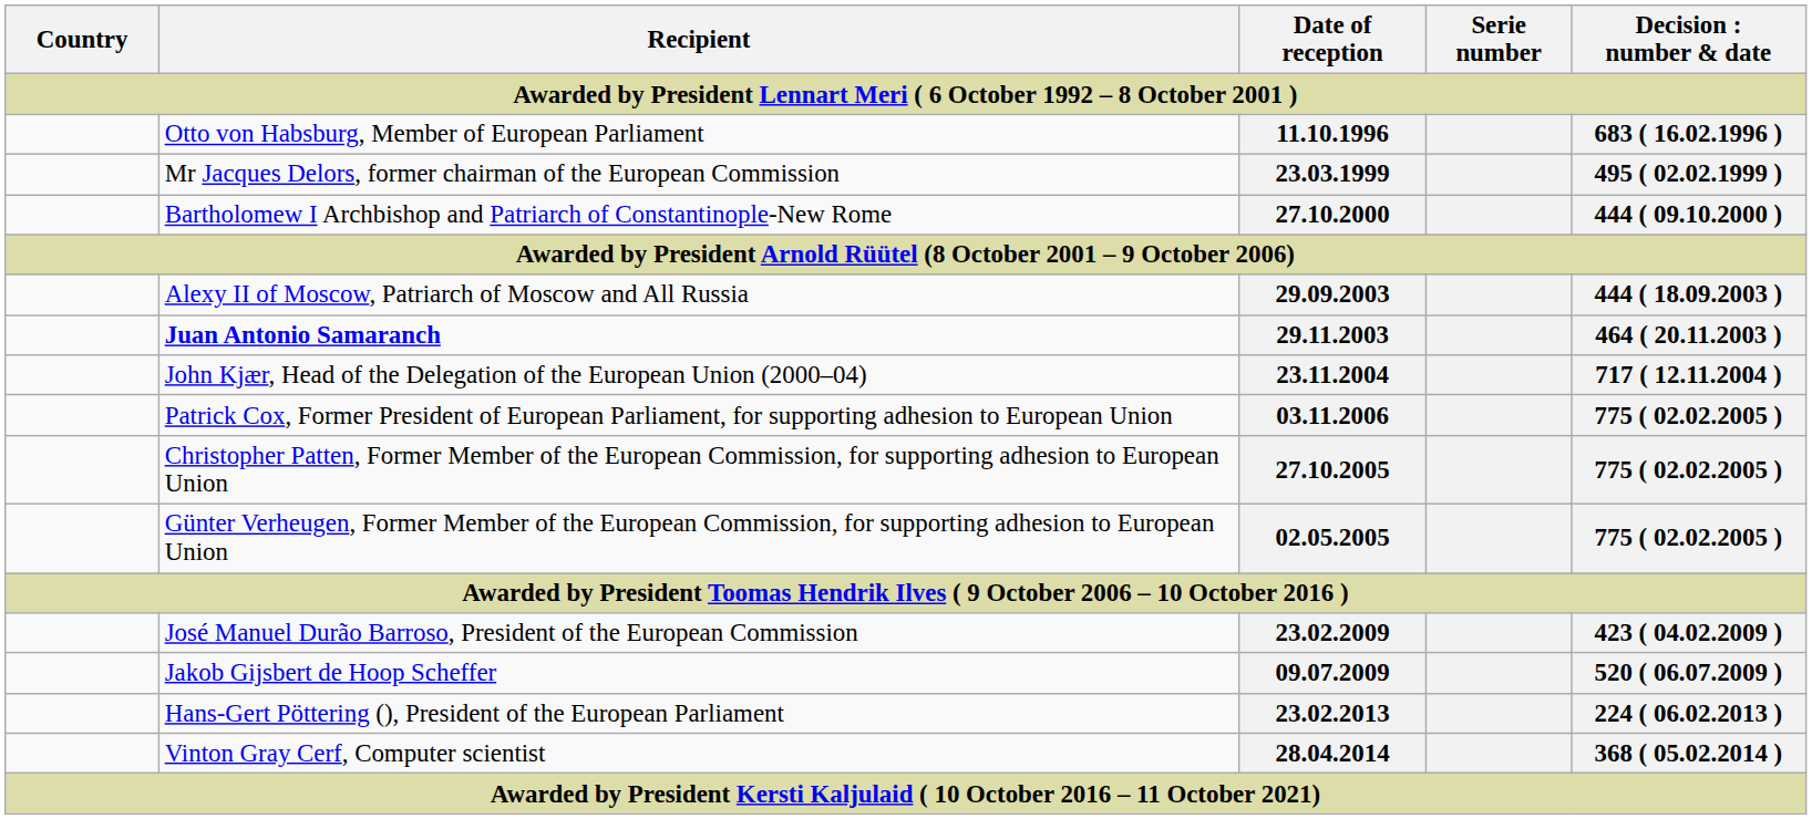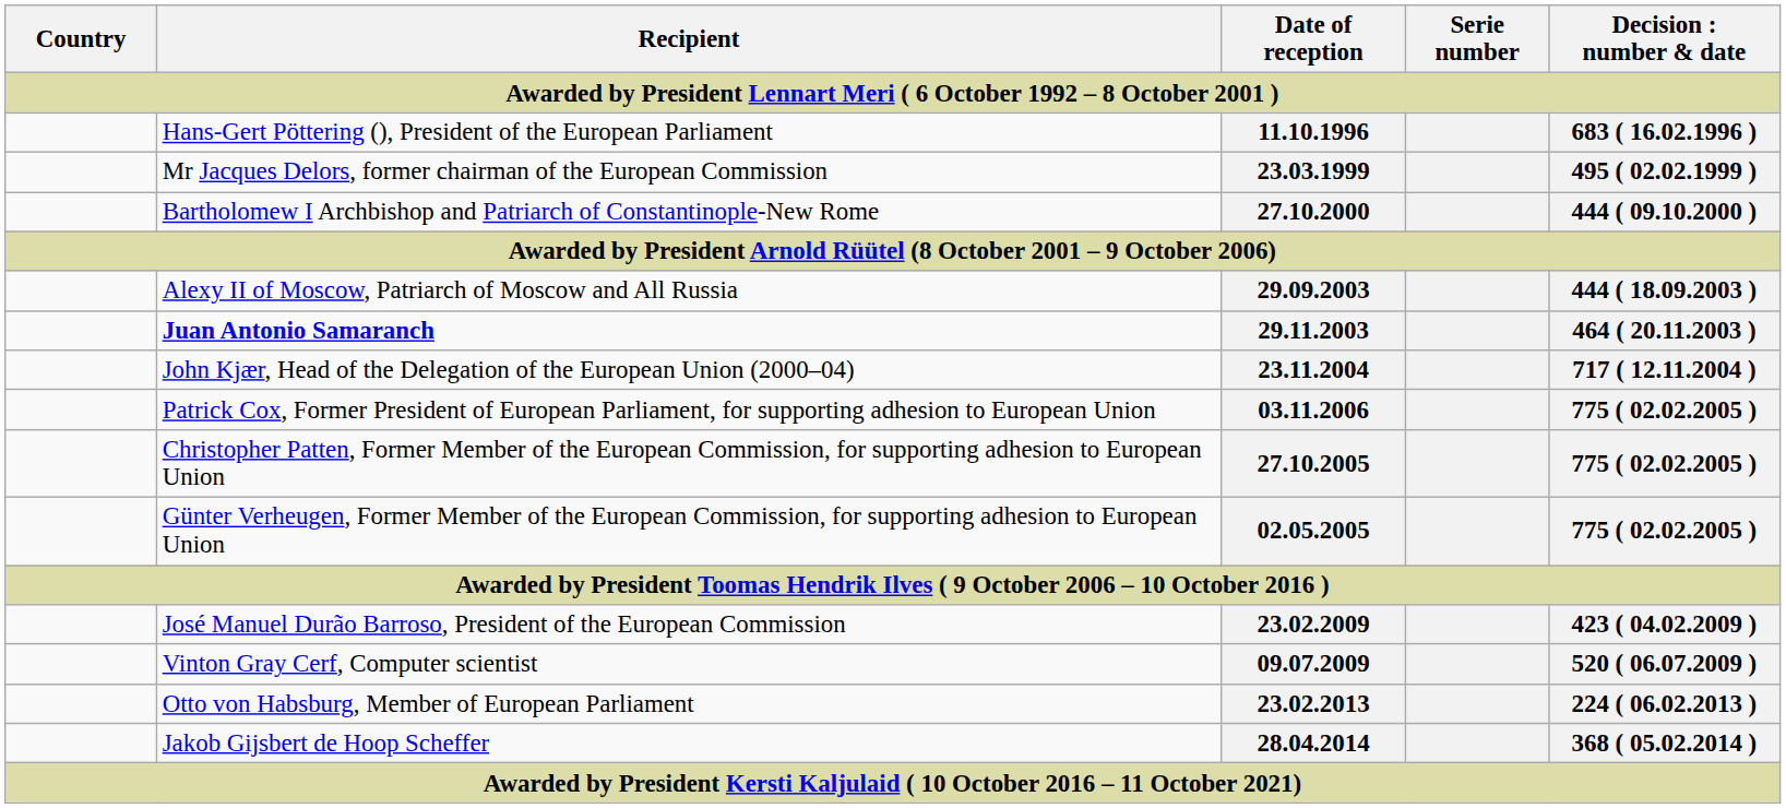11.10.1996 | Recipient: Otto von Habsburg, Member of European Parliament -> Hans-Gert Pöttering (), President of the European Parliament
09.07.2009 | Recipient: Jakob Gijsbert de Hoop Scheffer -> Vinton Gray Cerf, Computer scientist
23.02.2013 | Recipient: Hans-Gert Pöttering (), President of the European Parliament -> Otto von Habsburg, Member of European Parliament
28.04.2014 | Recipient: Vinton Gray Cerf, Computer scientist -> Jakob Gijsbert de Hoop Scheffer
